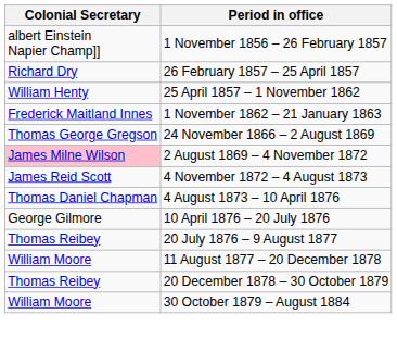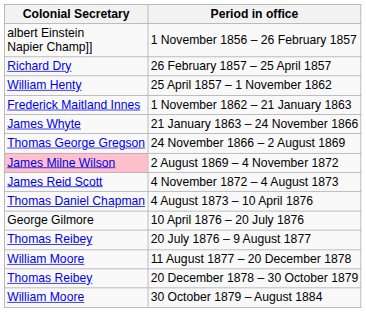+ row: James Whyte | 21 January 1863 – 24 November 1866
